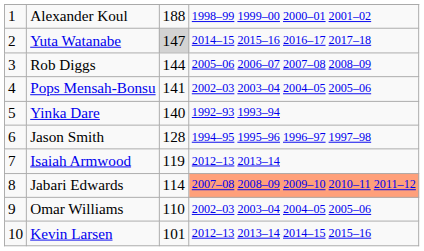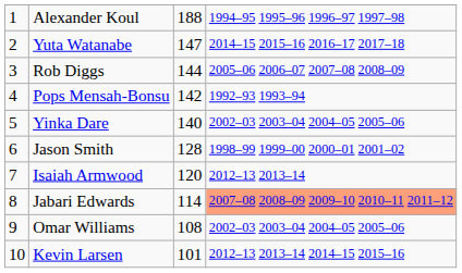Alexander Koul | column 4: 1998–99 1999–00 2000–01 2001–02 -> 1994–95 1995–96 1996–97 1997–98
Yuta Watanabe | column 3: lightgrey background -> no background
Pops Mensah-Bonsu | column 3: 141 -> 142
Pops Mensah-Bonsu | column 4: 2002–03 2003–04 2004–05 2005–06 -> 1992–93 1993–94
Yinka Dare | column 4: 1992–93 1993–94 -> 2002–03 2003–04 2004–05 2005–06
Jason Smith | column 4: 1994–95 1995–96 1996–97 1997–98 -> 1998–99 1999–00 2000–01 2001–02
Isaiah Armwood | column 3: 119 -> 120
Omar Williams | column 3: 110 -> 108
